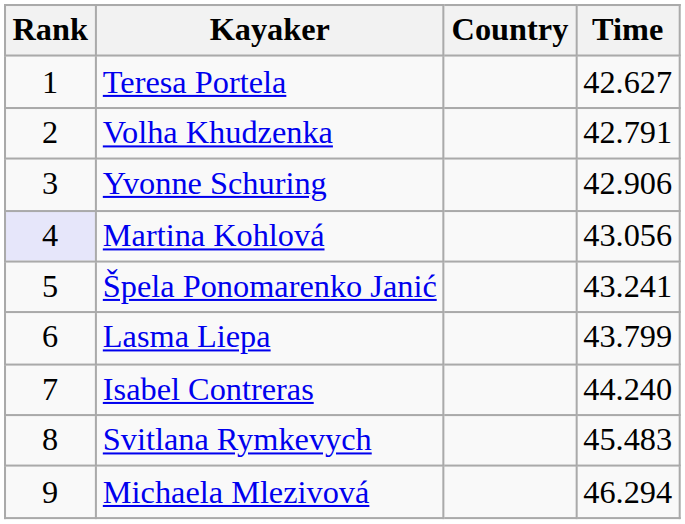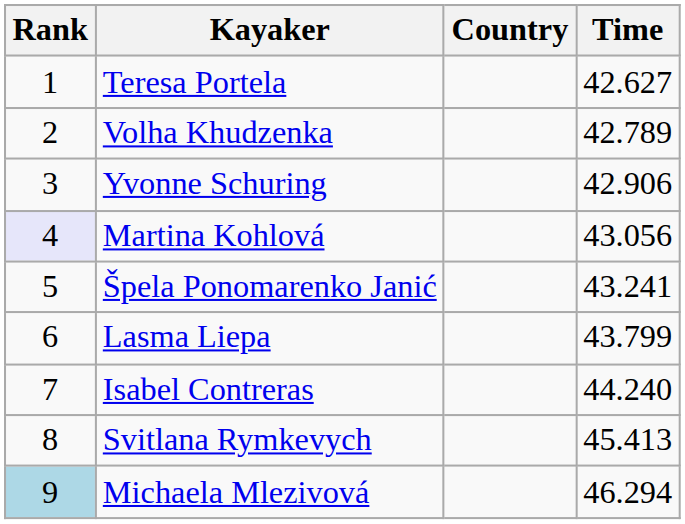Volha Khudzenka | Time: 42.791 -> 42.789
Svitlana Rymkevych | Time: 45.483 -> 45.413
Michaela Mlezivová | Rank: no background -> lightblue background
